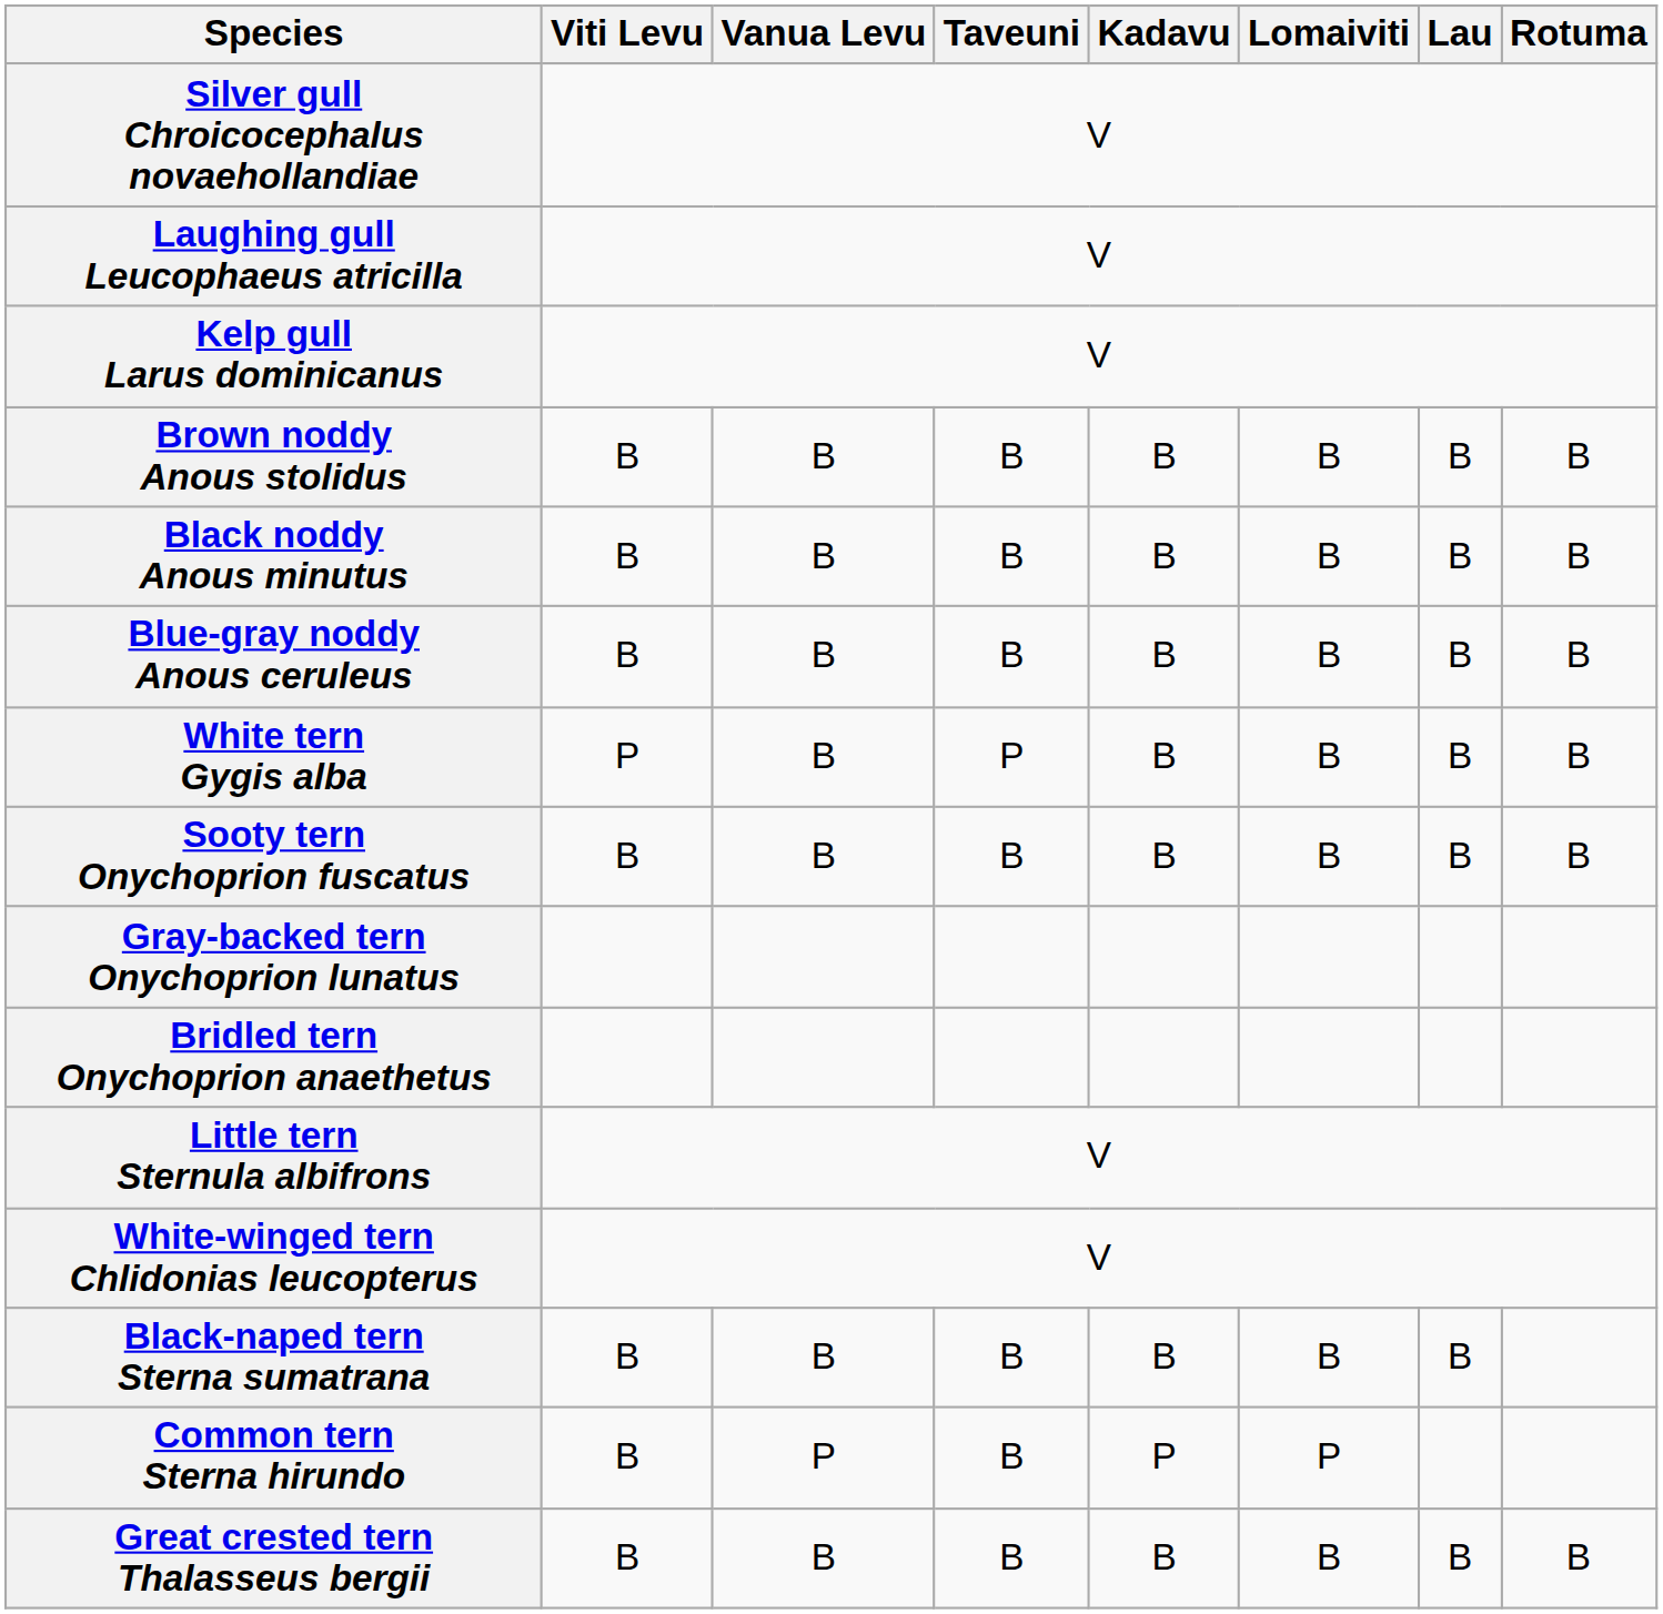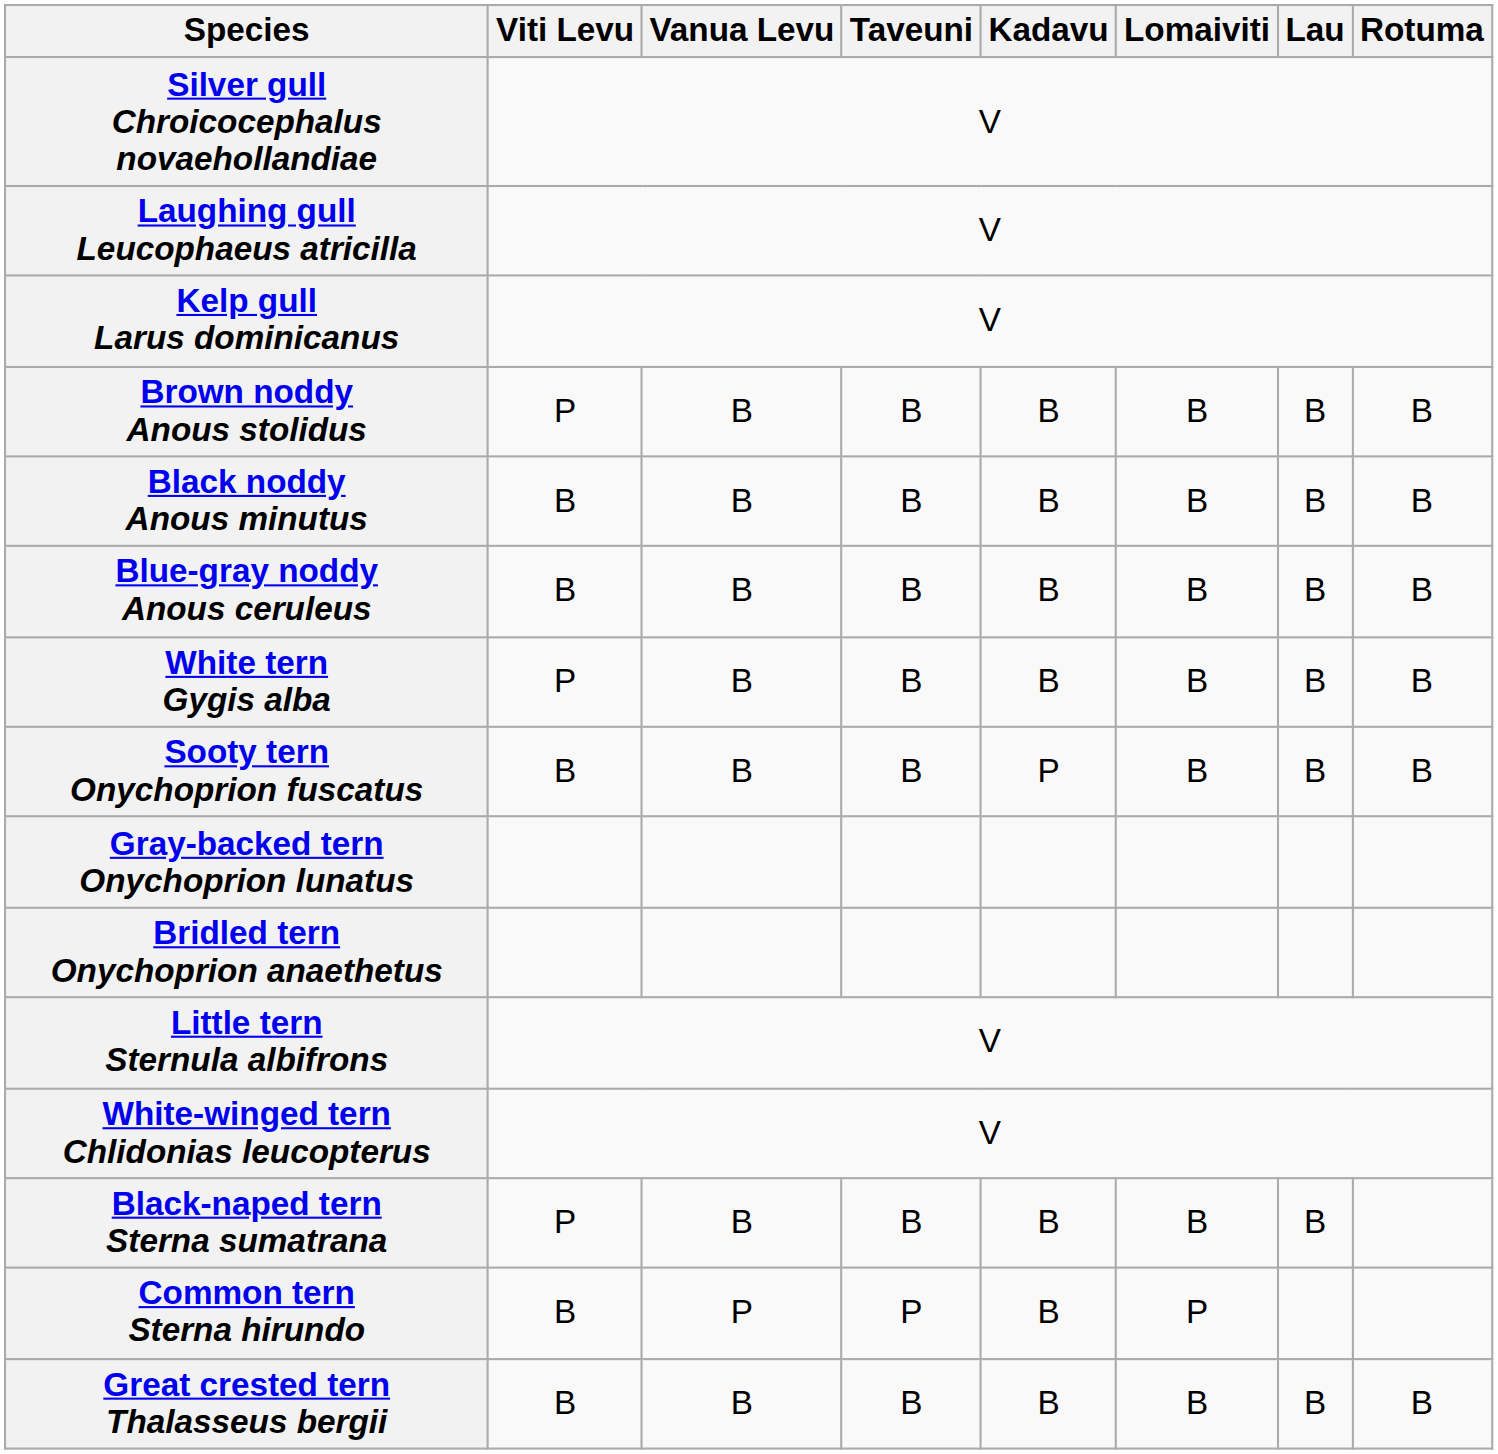Brown noddy Anous stolidus | Viti Levu: B -> P
White tern Gygis alba | Taveuni: P -> B
Sooty tern Onychoprion fuscatus | Kadavu: B -> P
Black-naped tern Sterna sumatrana | Viti Levu: B -> P
Common tern Sterna hirundo | Taveuni: B -> P
Common tern Sterna hirundo | Kadavu: P -> B
